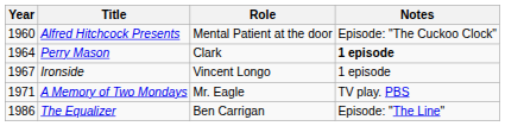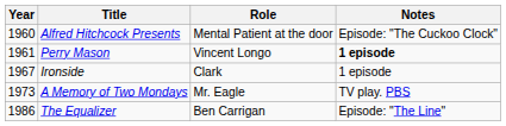Perry Mason | Year: 1964 -> 1961
Perry Mason | Role: Clark -> Vincent Longo
Ironside | Role: Vincent Longo -> Clark
A Memory of Two Mondays | Year: 1971 -> 1973
